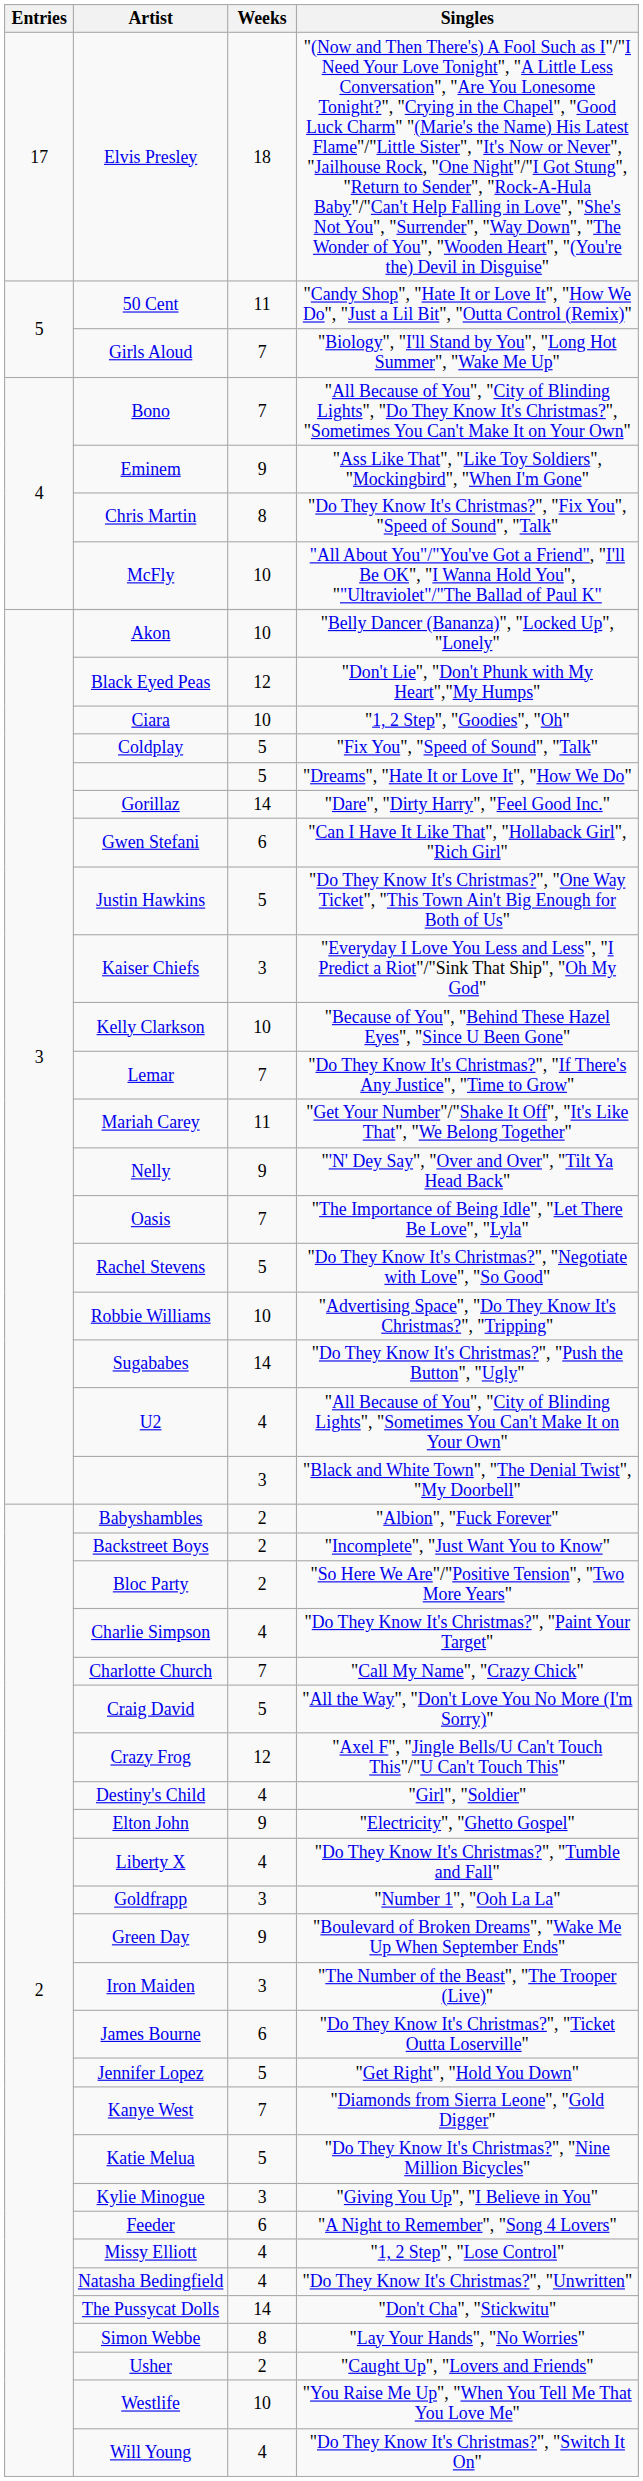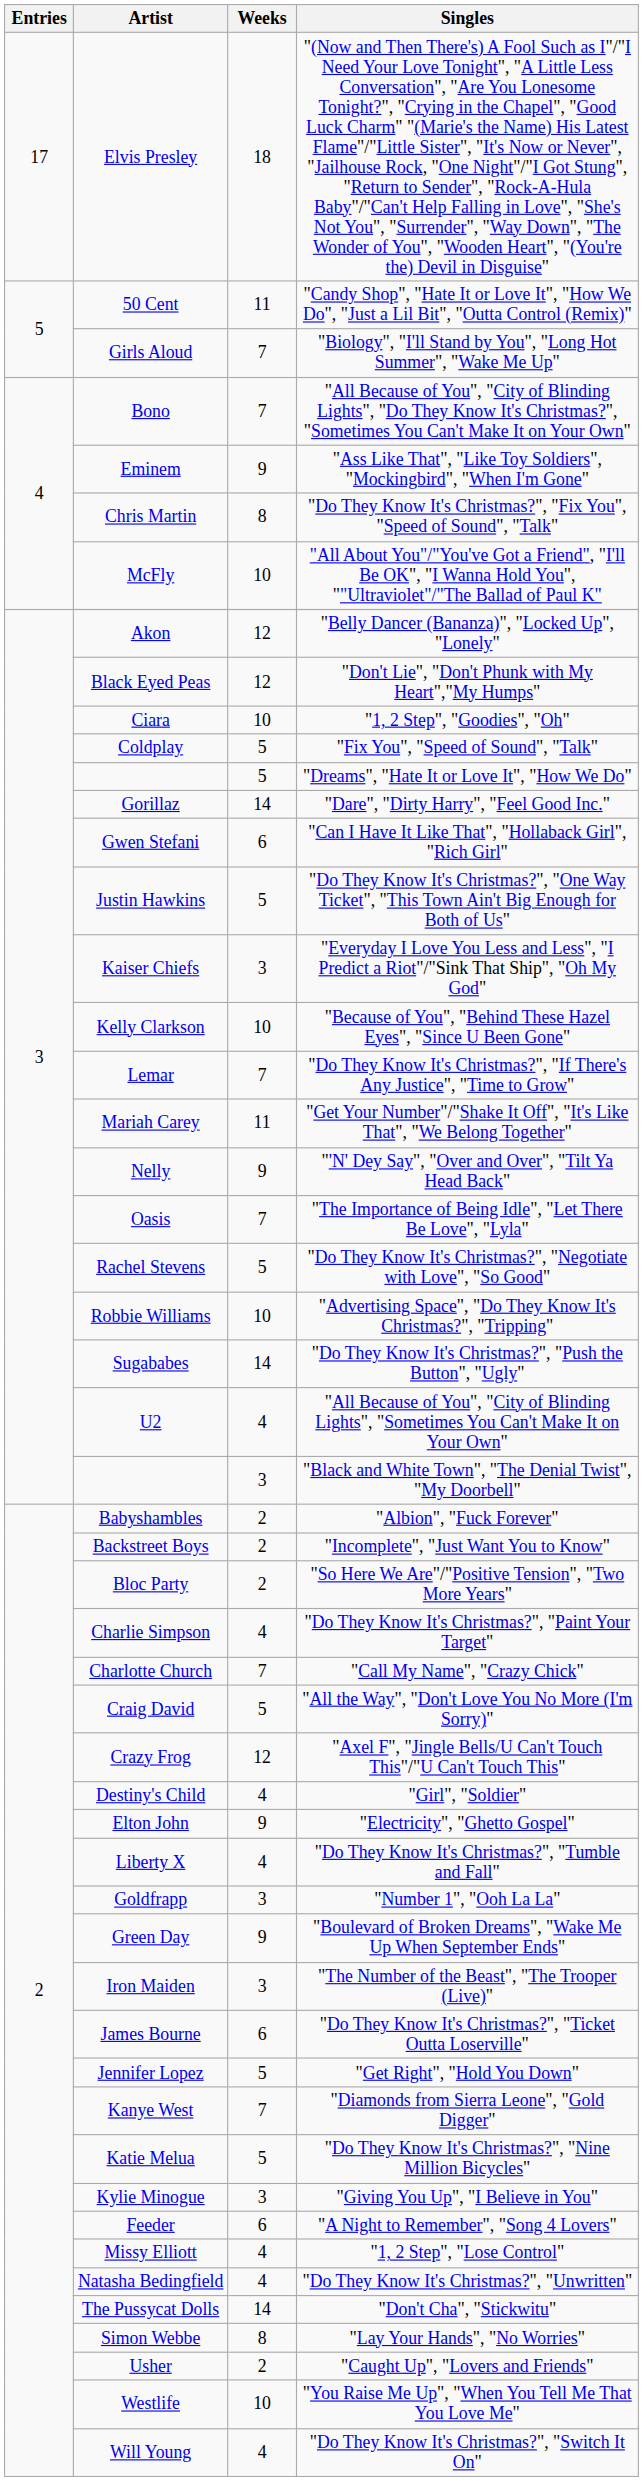"Belly Dancer (Bananza)", "Locked Up", "Lonely" | Weeks: 10 -> 12
